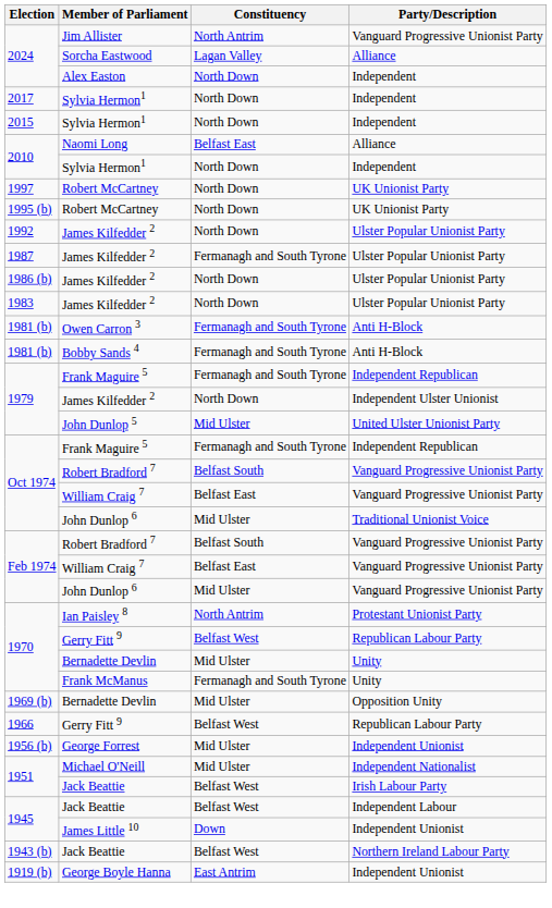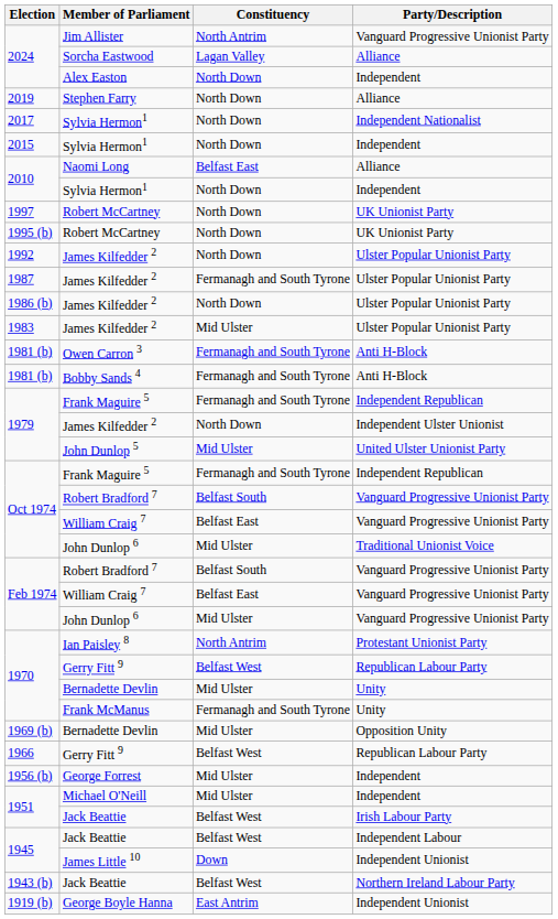+ row: 2019 | Stephen Farry | North Down | Alliance
2017 / Sylvia Hermon1 | Party/Description: Independent -> Independent Nationalist
1983 / James Kilfedder 2 | Constituency: North Down -> Mid Ulster
George Forrest | Party/Description: Independent Unionist -> Independent
Michael O'Neill | Party/Description: Independent Nationalist -> Independent
